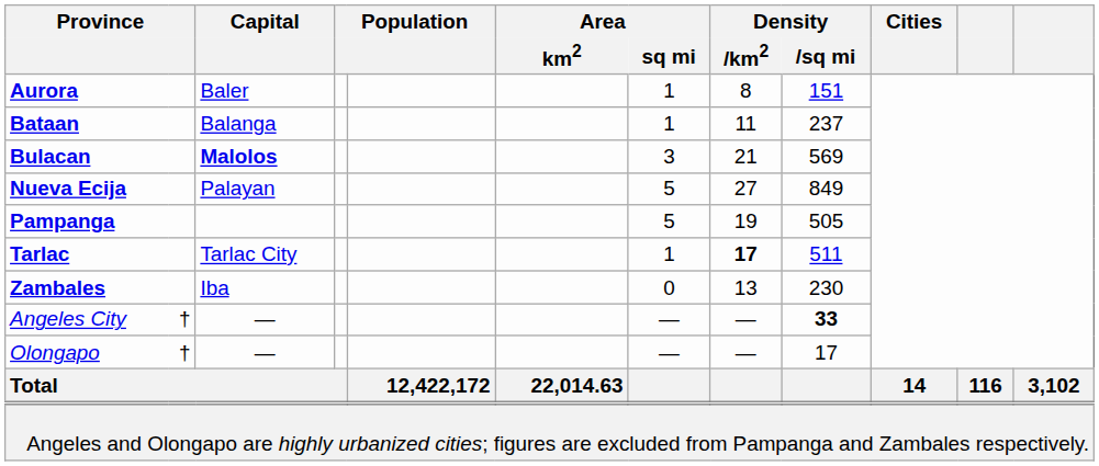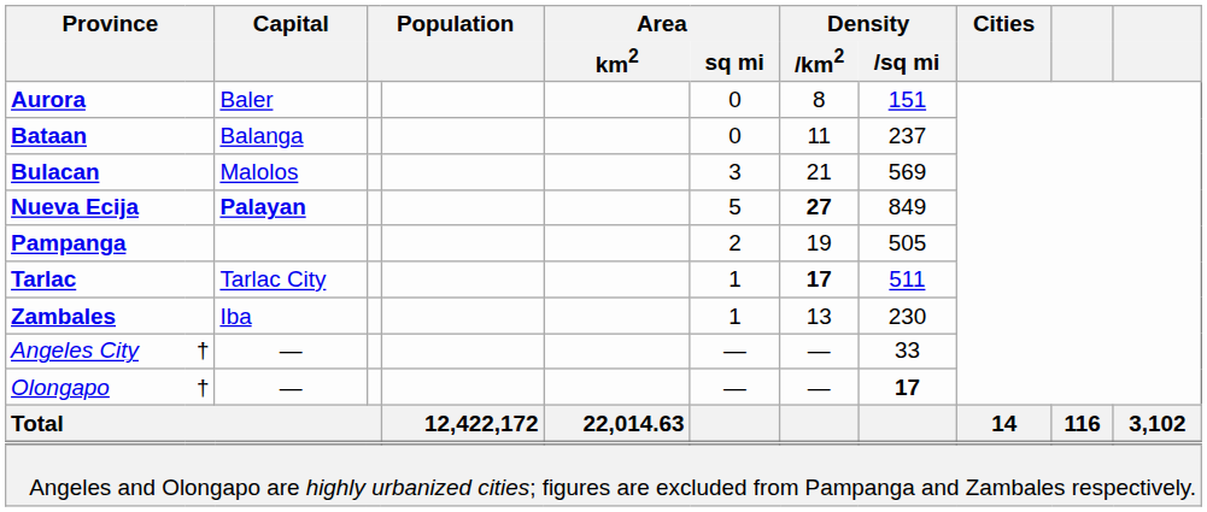Aurora | Area / sq mi: 1 -> 0
Bataan | Area / sq mi: 1 -> 0
Bulacan | Capital: bold -> normal
Nueva Ecija | Capital: normal -> bold
Nueva Ecija | Density / km2: normal -> bold
Pampanga | Area / sq mi: 5 -> 2
Zambales | Area / sq mi: 0 -> 1
Angeles City | Density / sq mi: bold -> normal
Olongapo | Density / sq mi: normal -> bold
